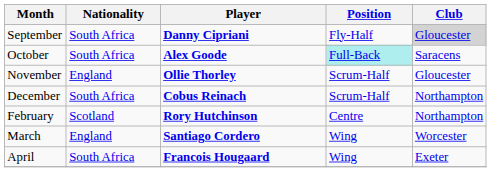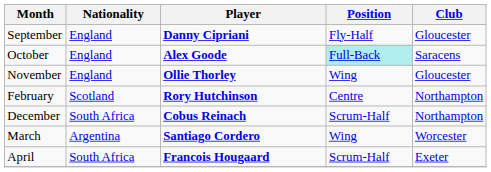September | Nationality: South Africa -> England
September | Club: lightgrey background -> no background
October | Nationality: South Africa -> England
November | Position: Scrum-Half -> Wing
rows swapped: December <-> February
March | Nationality: England -> Argentina
April | Position: Wing -> Scrum-Half
